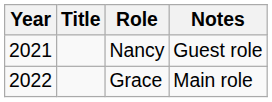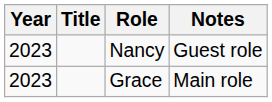Nancy | Year: 2021 -> 2023
Grace | Year: 2022 -> 2023
